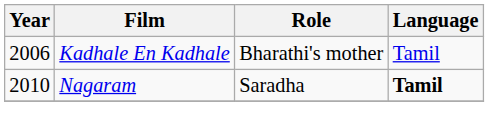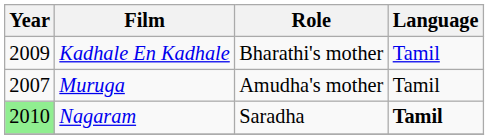Kadhale En Kadhale | Year: 2006 -> 2009
+ row: 2007 | Muruga | Amudha's mother | Tamil
Nagaram | Year: no background -> lightgreen background
